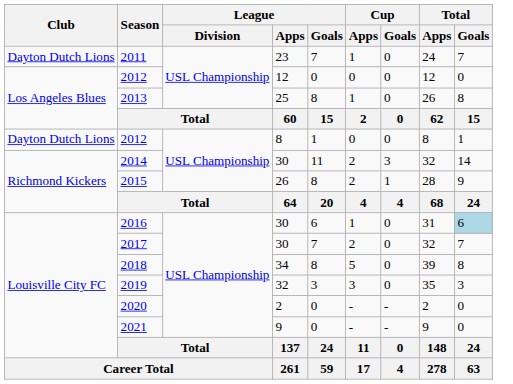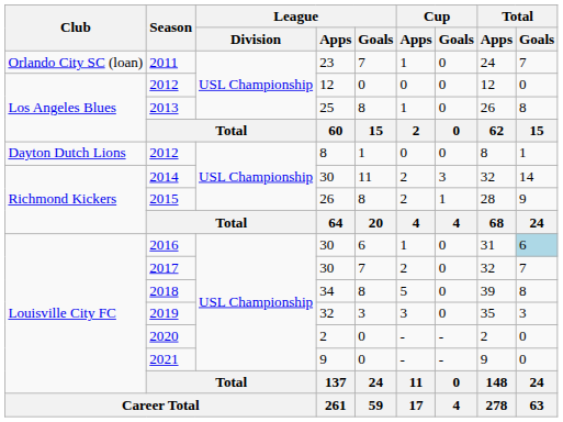2011 | Club: Dayton Dutch Lions -> Orlando City SC (loan)
